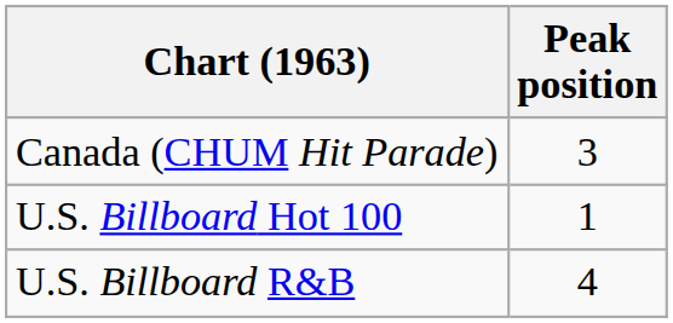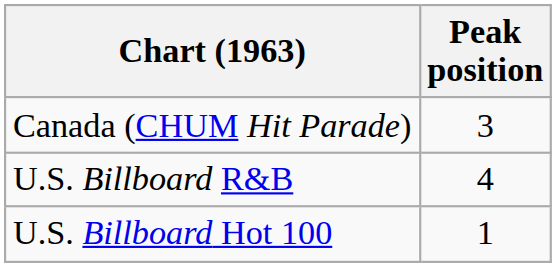rows swapped: U.S. Billboard Hot 100 <-> U.S. Billboard R&B
